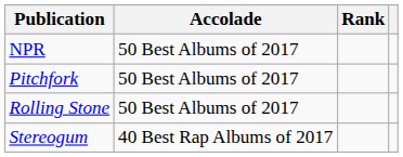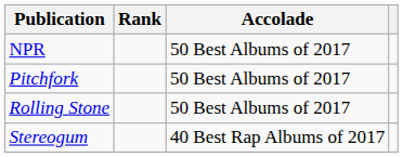columns swapped: Accolade <-> Rank
